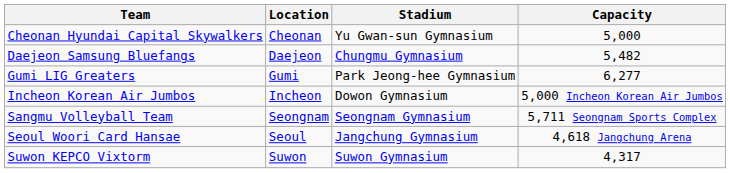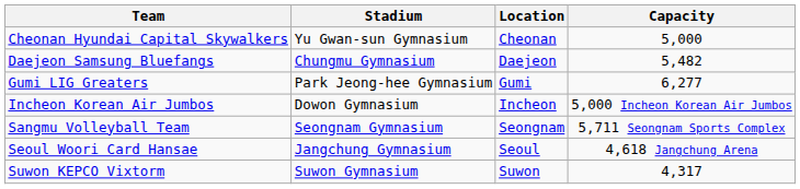columns swapped: Location <-> Stadium
